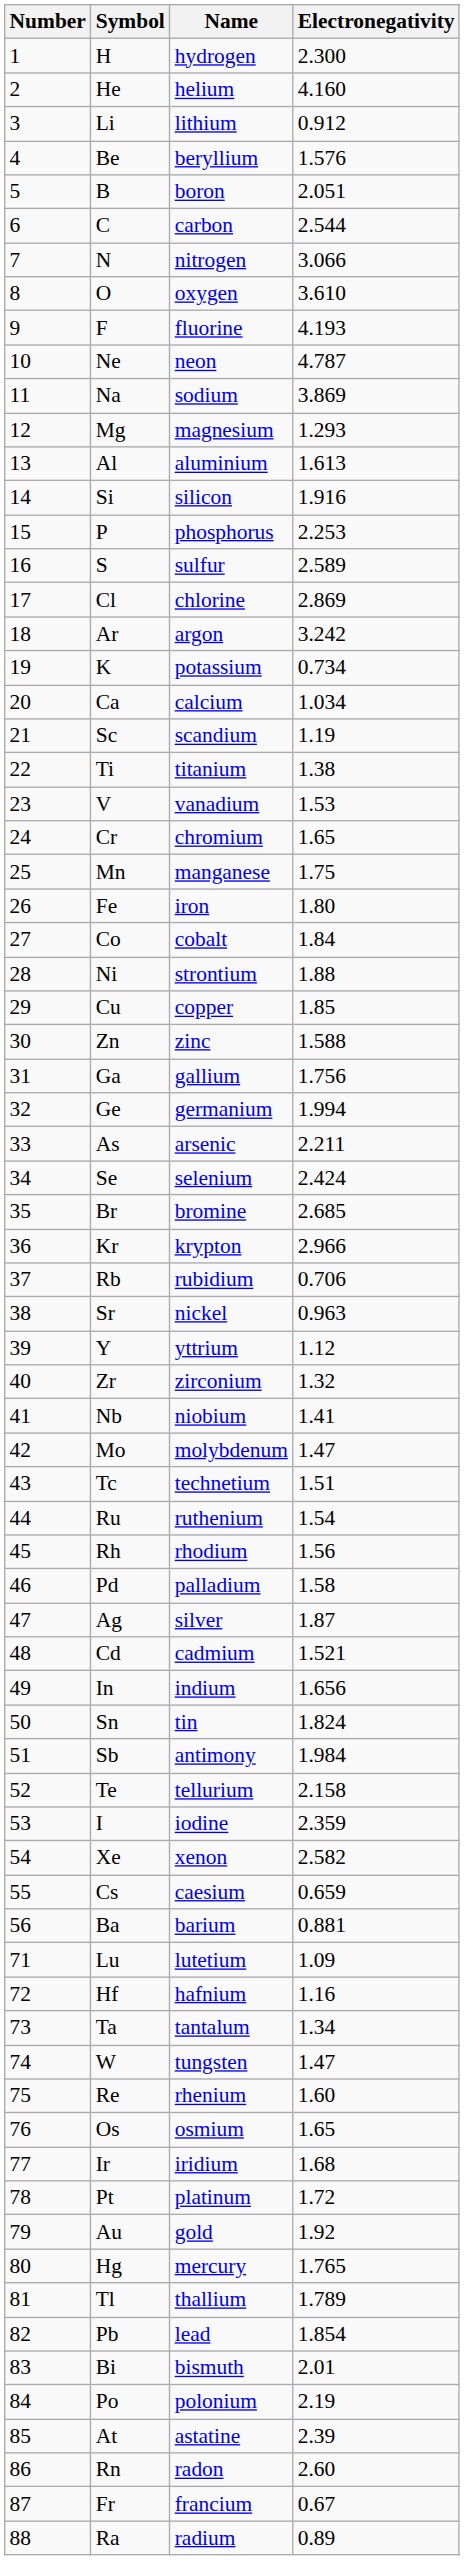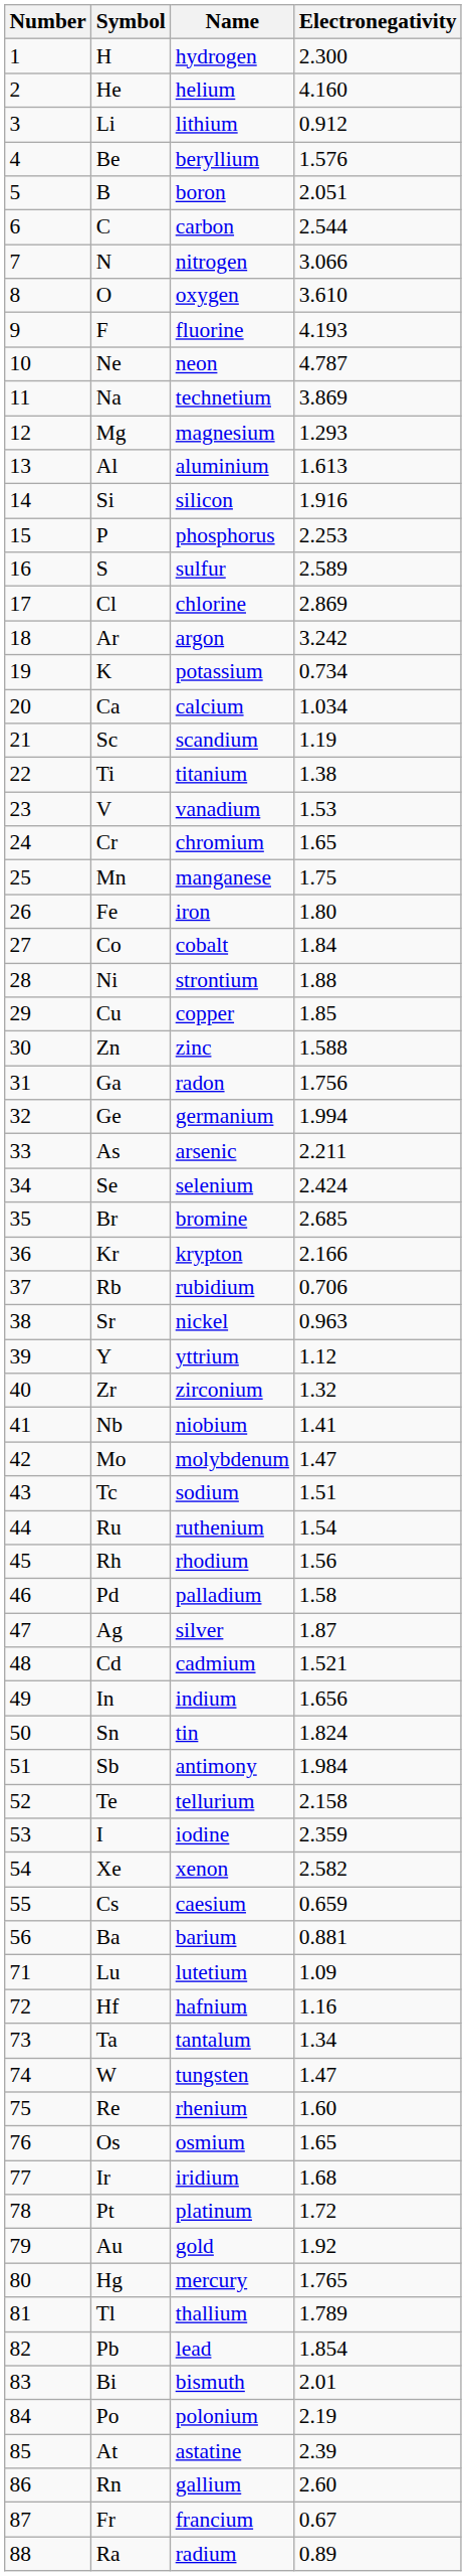Na | Name: sodium -> technetium
Ga | Name: gallium -> radon
Kr | Electronegativity: 2.966 -> 2.166
Tc | Name: technetium -> sodium
Rn | Name: radon -> gallium
